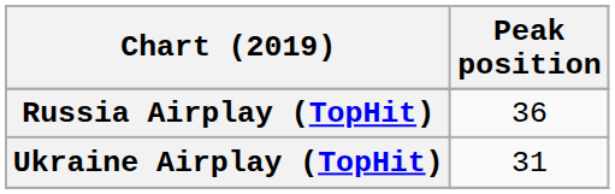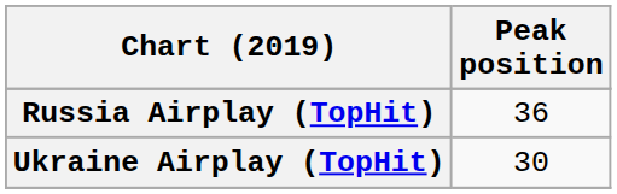Ukraine Airplay (TopHit) | Peak position: 31 -> 30
